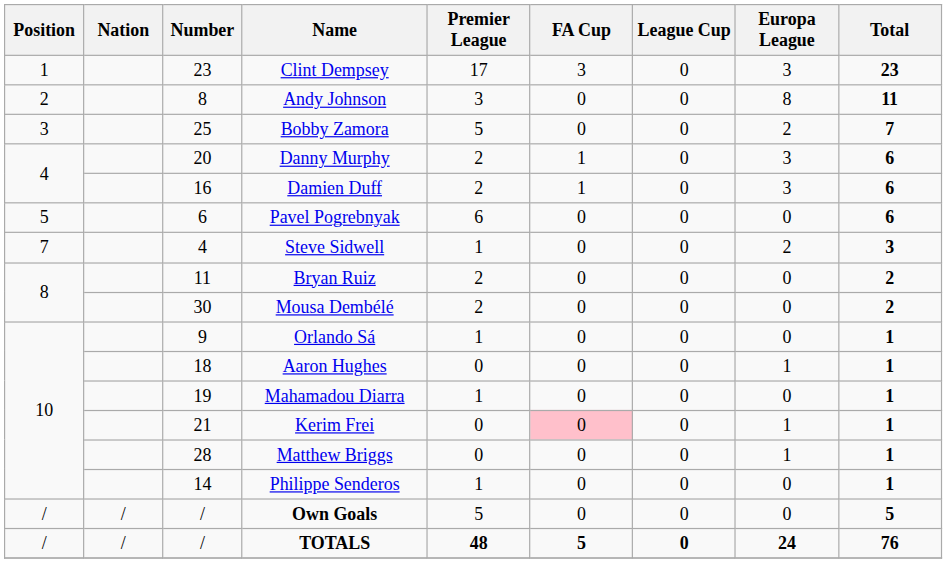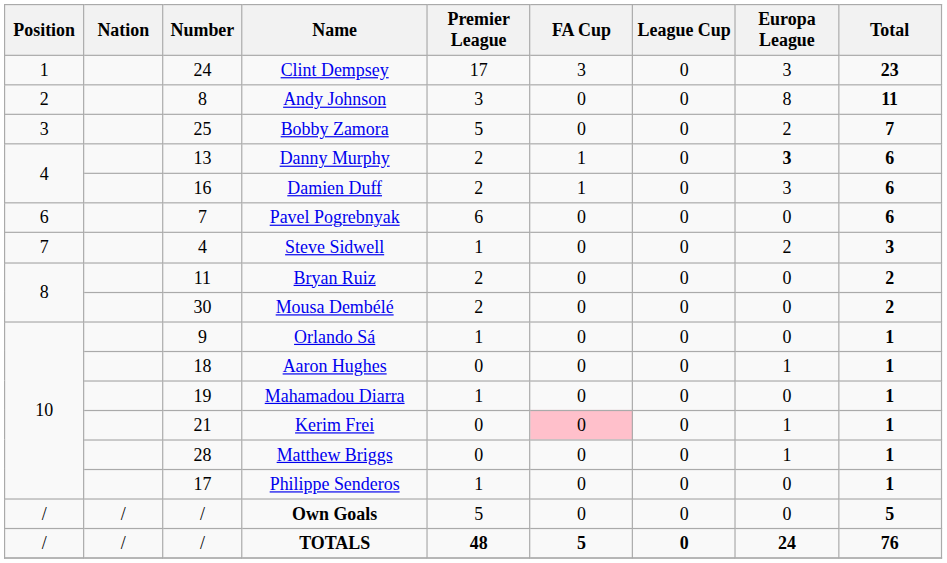Clint Dempsey | Number: 23 -> 24
Danny Murphy | Number: 20 -> 13
Danny Murphy | Europa League: normal -> bold
Pavel Pogrebnyak | Position: 5 -> 6
Pavel Pogrebnyak | Number: 6 -> 7
Philippe Senderos | Number: 14 -> 17
